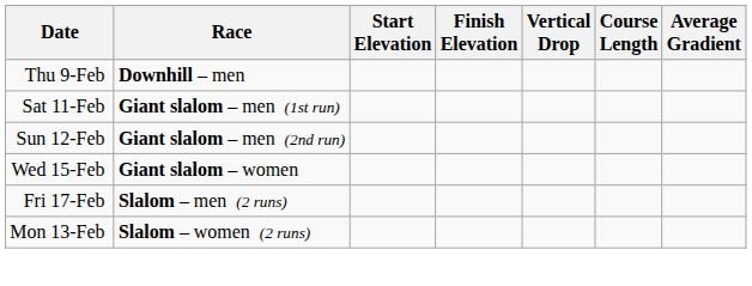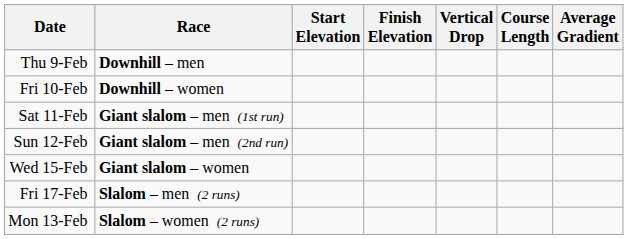+ row: Fri 10-Feb | Downhill – women
